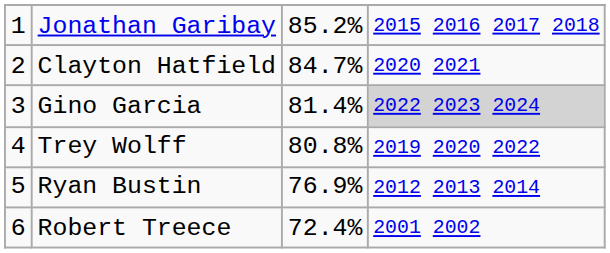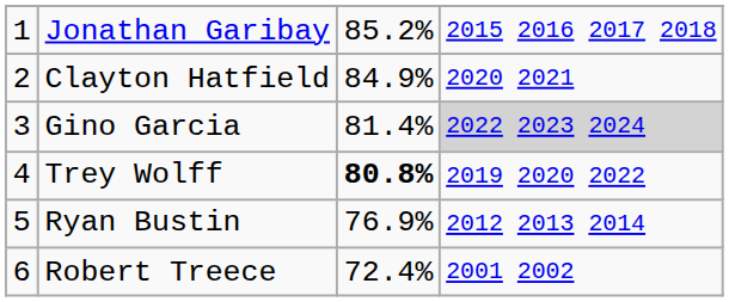Clayton Hatfield | column 3: 84.7% -> 84.9%
Trey Wolff | column 3: normal -> bold
